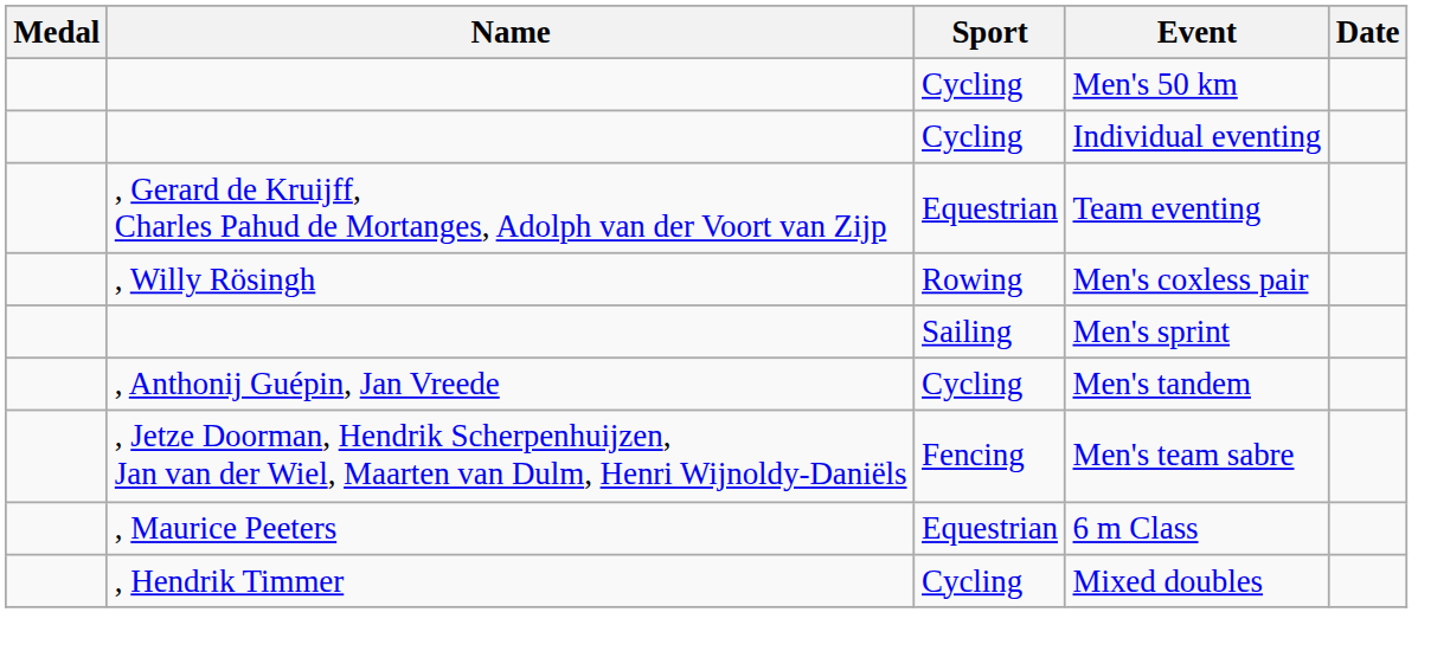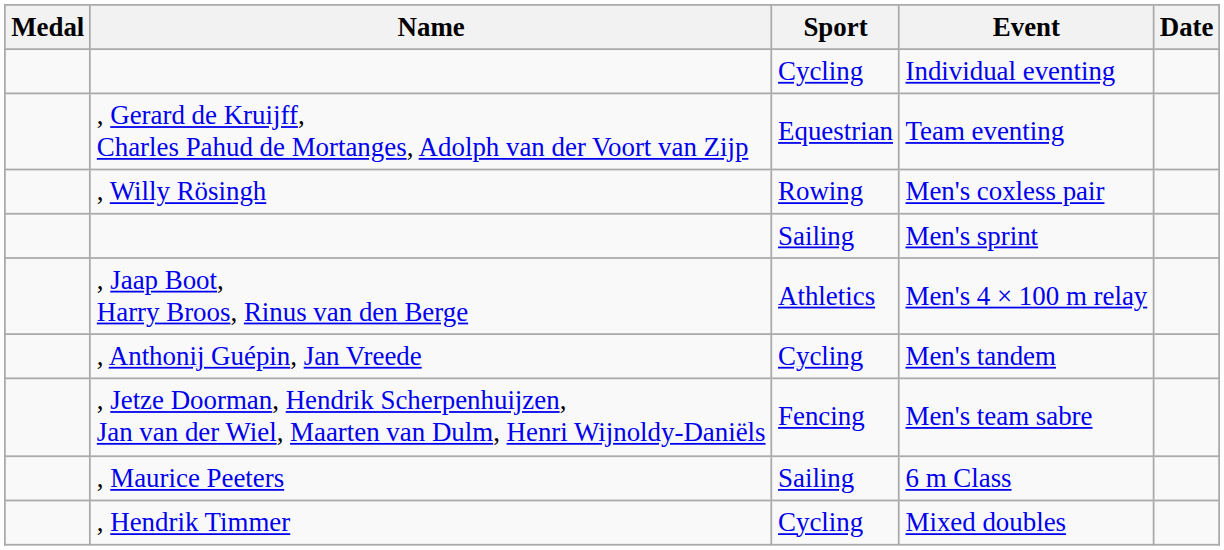- row: Cycling | Men's 50 km
+ row: , Jaap Boot, Harry Broos, Rinus van den Berge | Athletics | Men's 4 × 100 m relay
6 m Class | Sport: Equestrian -> Sailing
